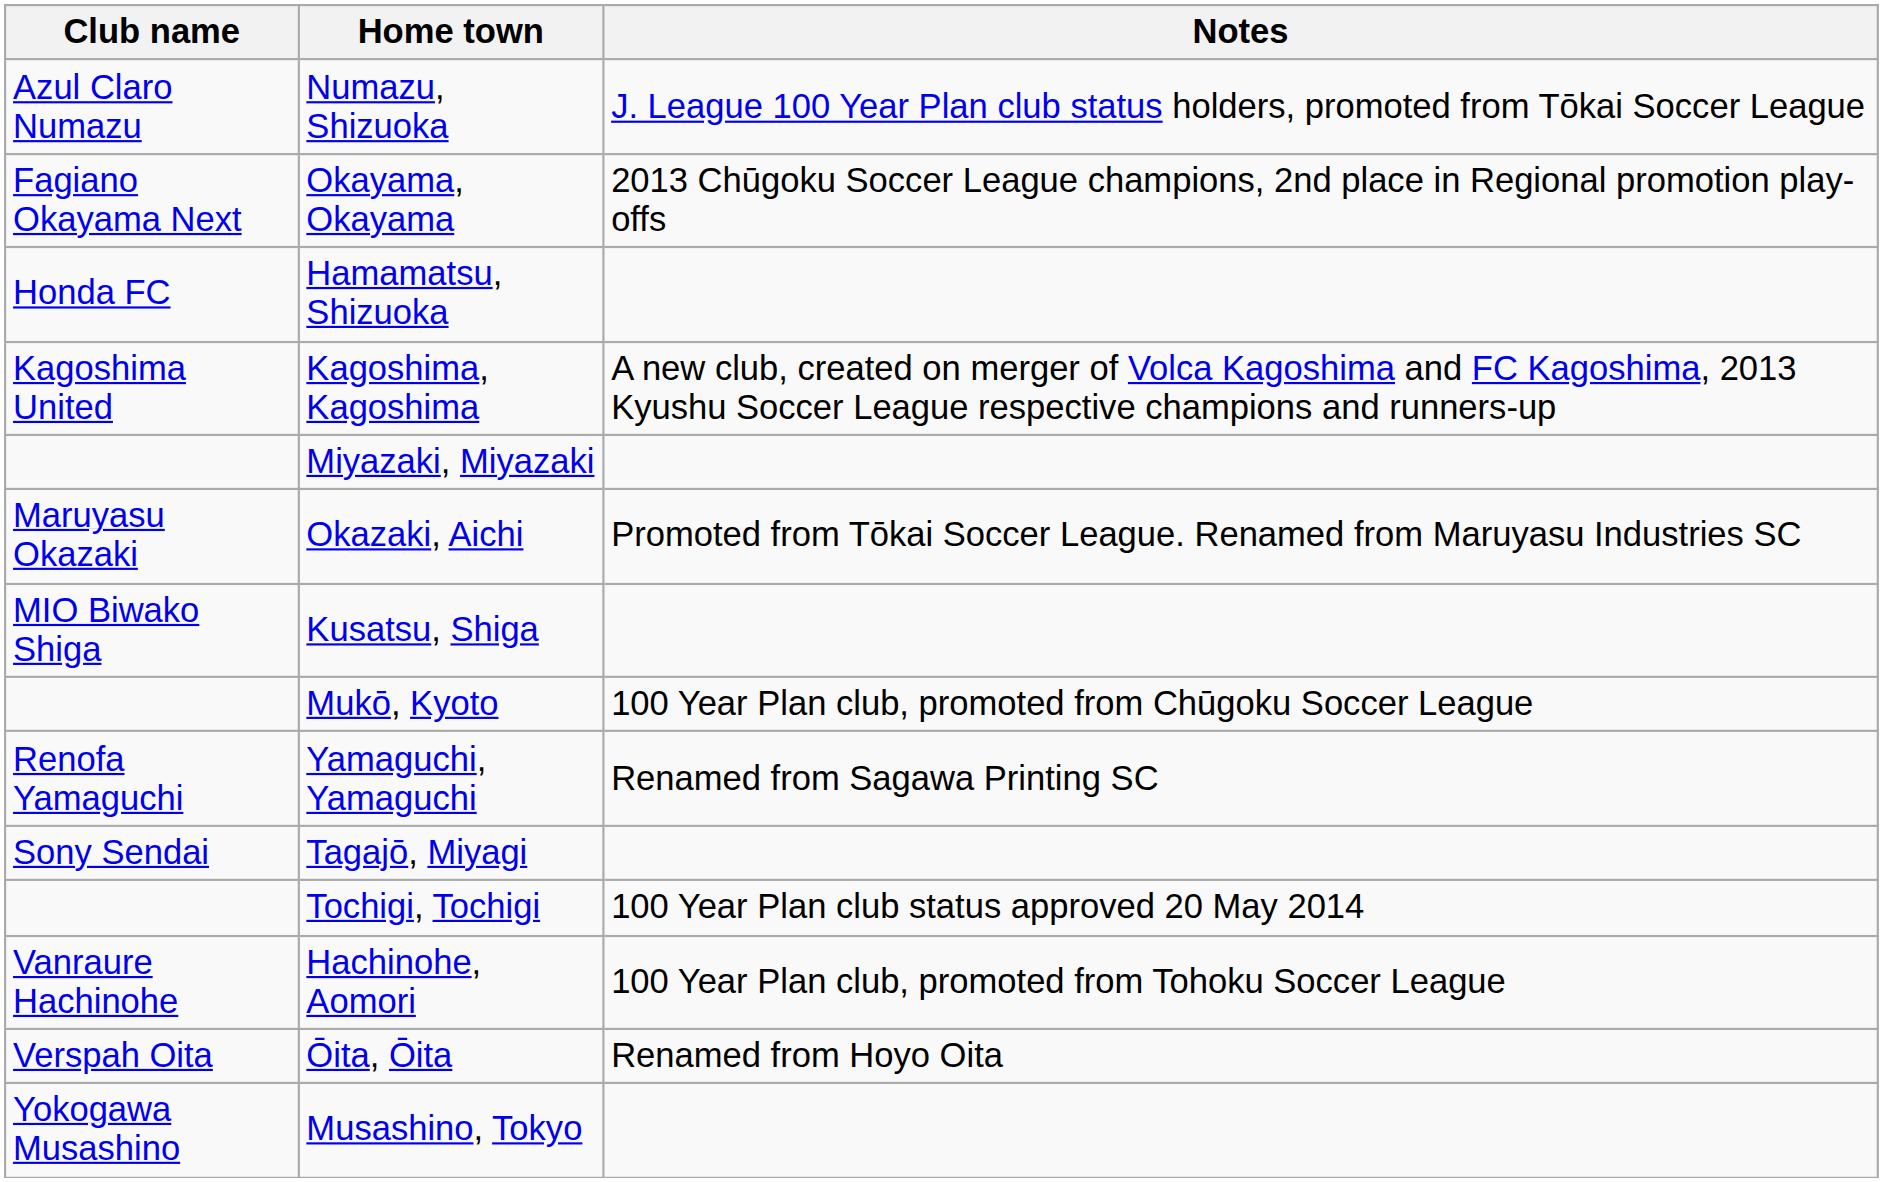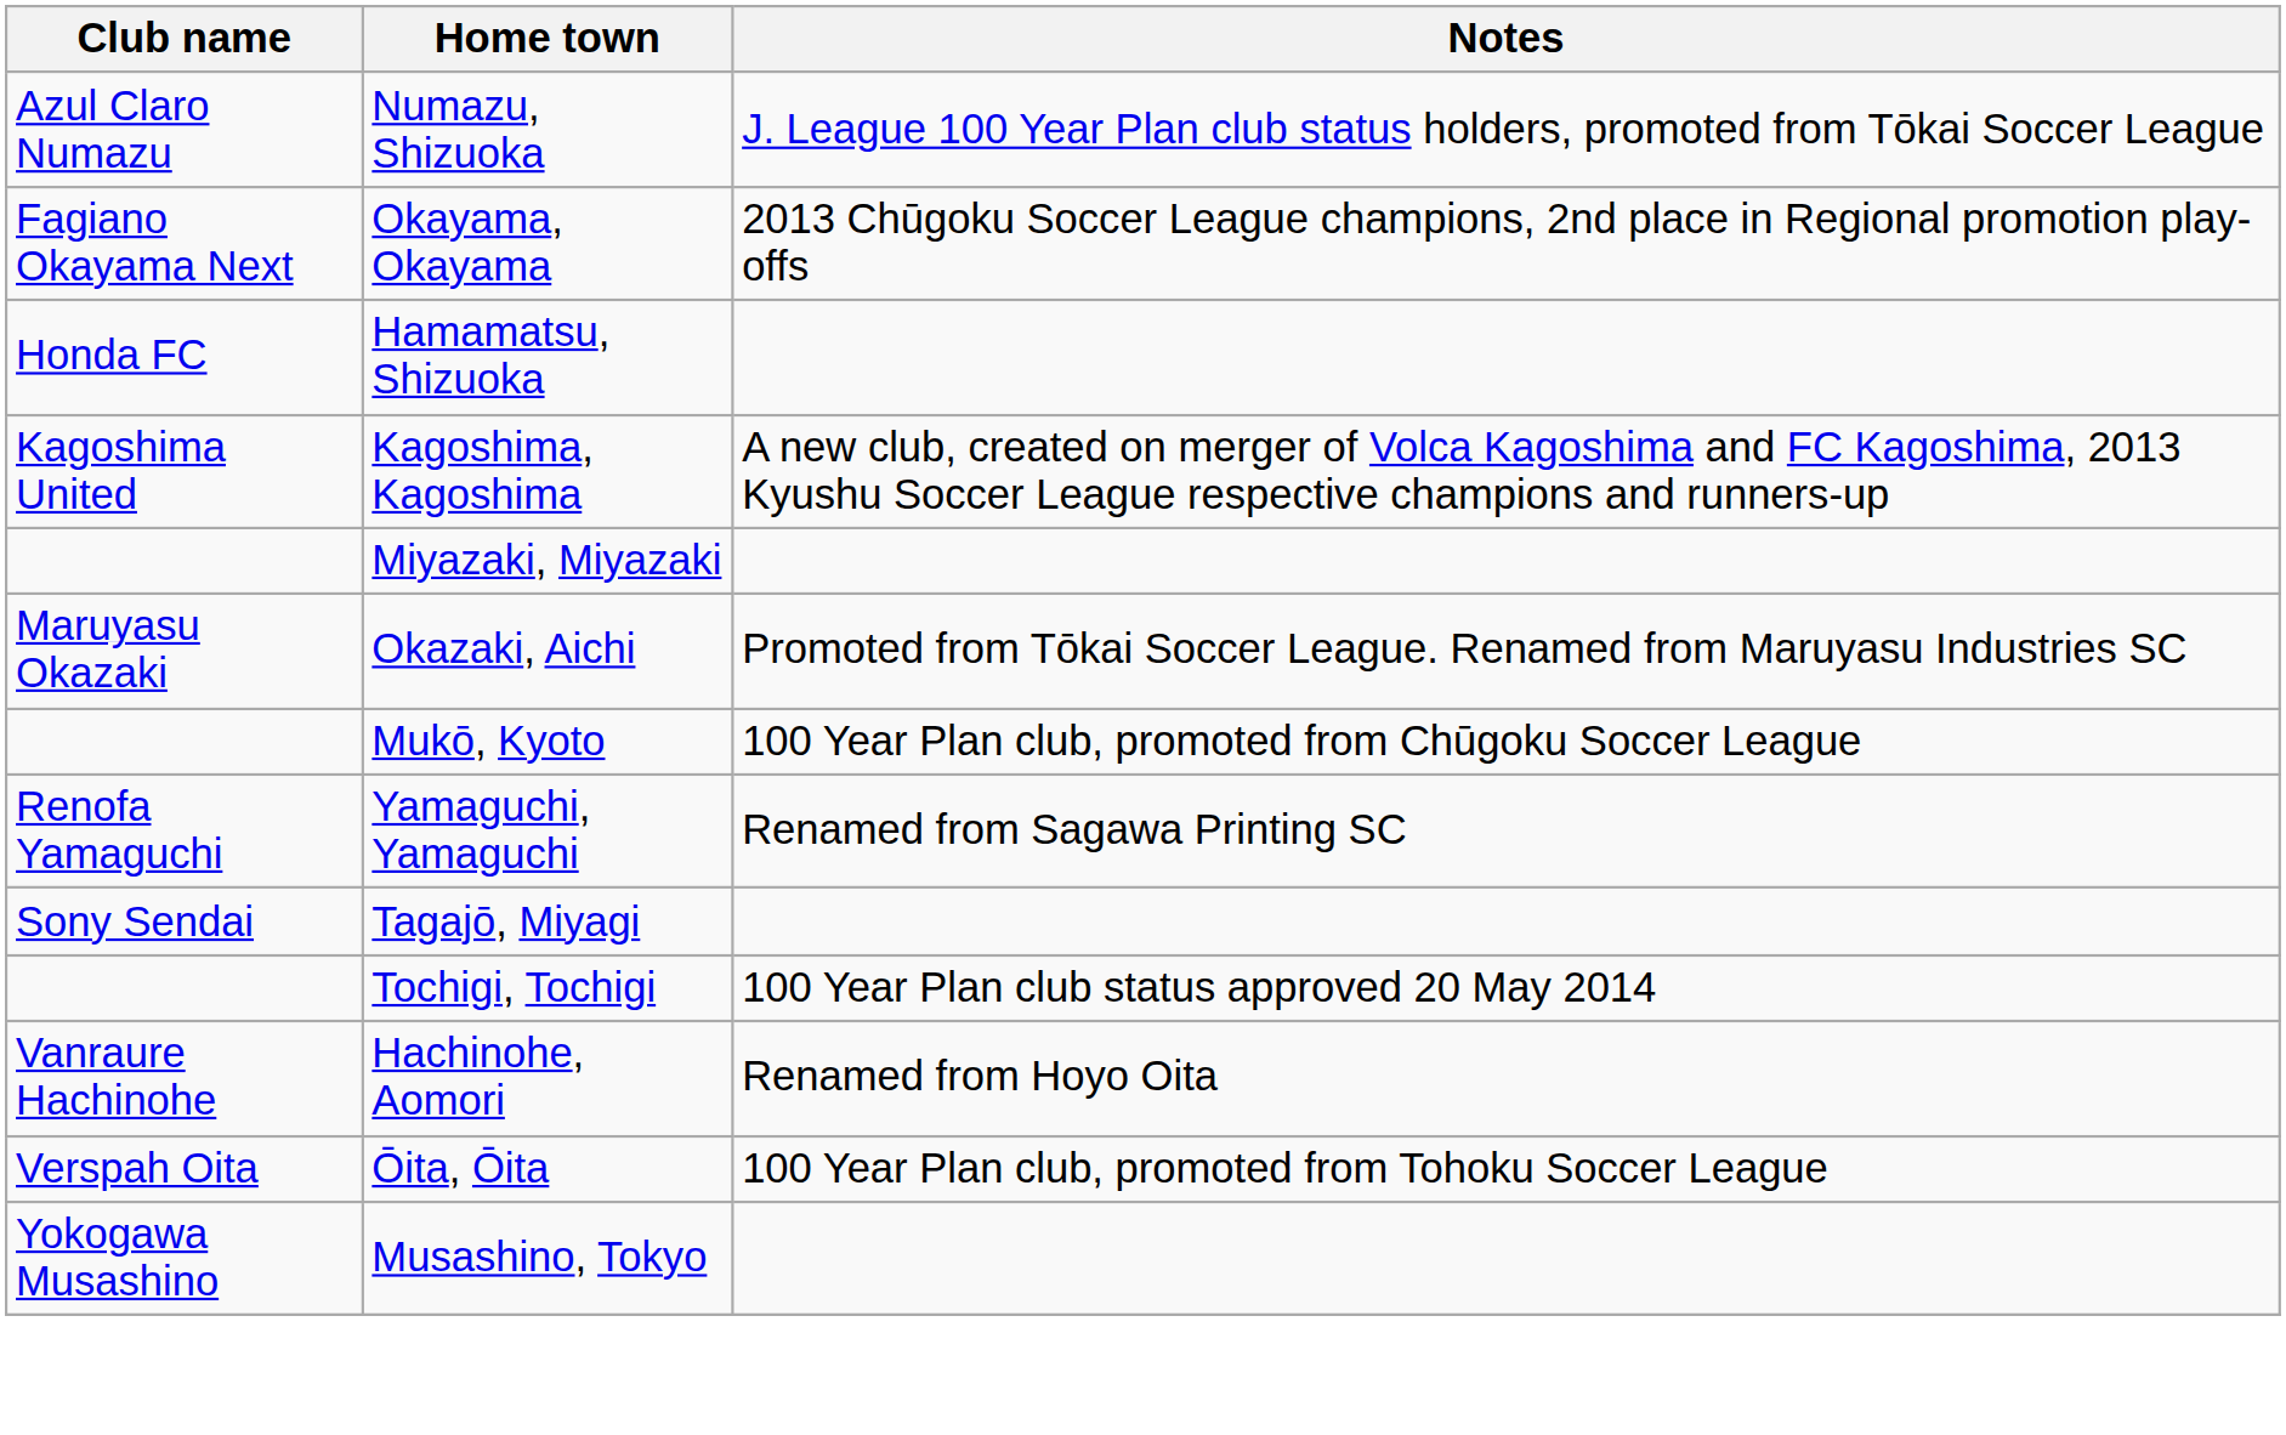- row: MIO Biwako Shiga | Kusatsu, Shiga
Hachinohe, Aomori | Notes: 100 Year Plan club, promoted from Tohoku Soccer League -> Renamed from Hoyo Oita
Ōita, Ōita | Notes: Renamed from Hoyo Oita -> 100 Year Plan club, promoted from Tohoku Soccer League
